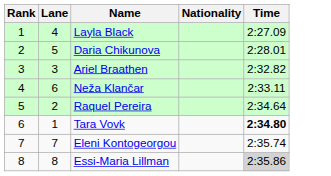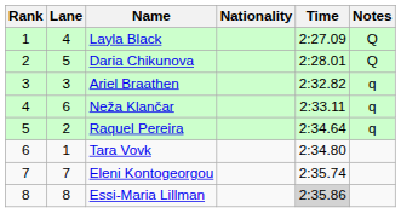+ column: Notes | Q | Q | q | q | q
Tara Vovk | Time: bold -> normal
